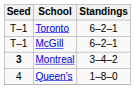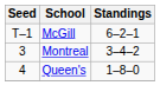- row: T–1 | Toronto | 6–2–1
Montreal | Seed: bold -> normal
